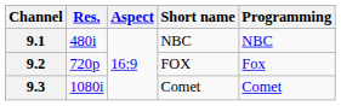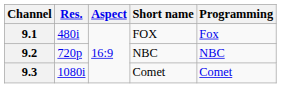9.1 | Short name: NBC -> FOX
9.1 | Programming: NBC -> Fox
9.2 | Short name: FOX -> NBC
9.2 | Programming: Fox -> NBC
